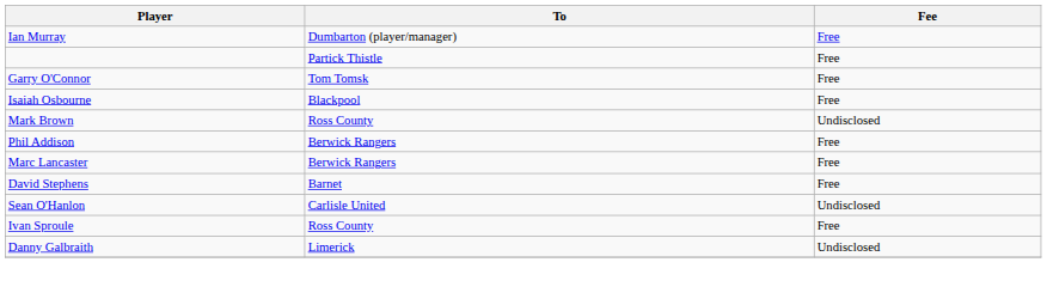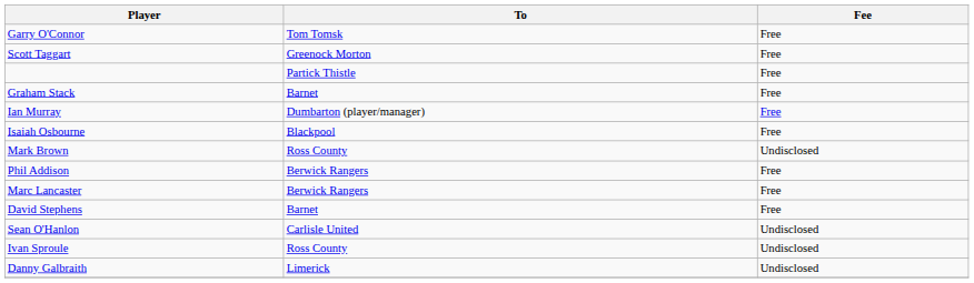rows swapped: Ian Murray <-> Garry O'Connor
+ row: Scott Taggart | Greenock Morton | Free
+ row: Graham Stack | Barnet | Free
Ivan Sproule | Fee: Free -> Undisclosed
